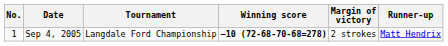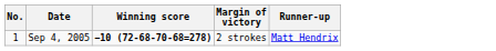- column: Tournament | Langdale Ford Championship
